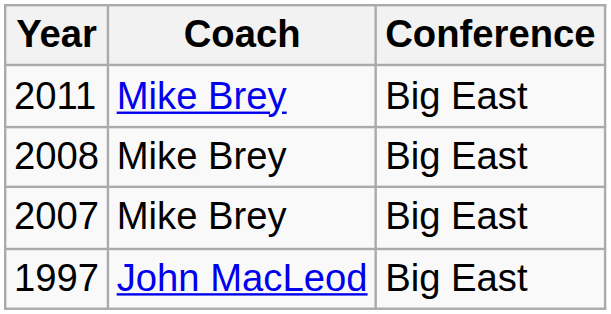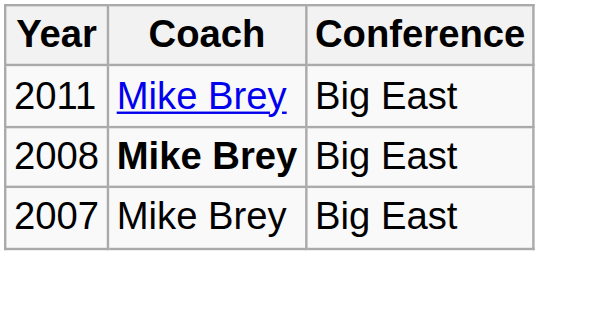2008 | Coach: normal -> bold
- row: 1997 | John MacLeod | Big East
